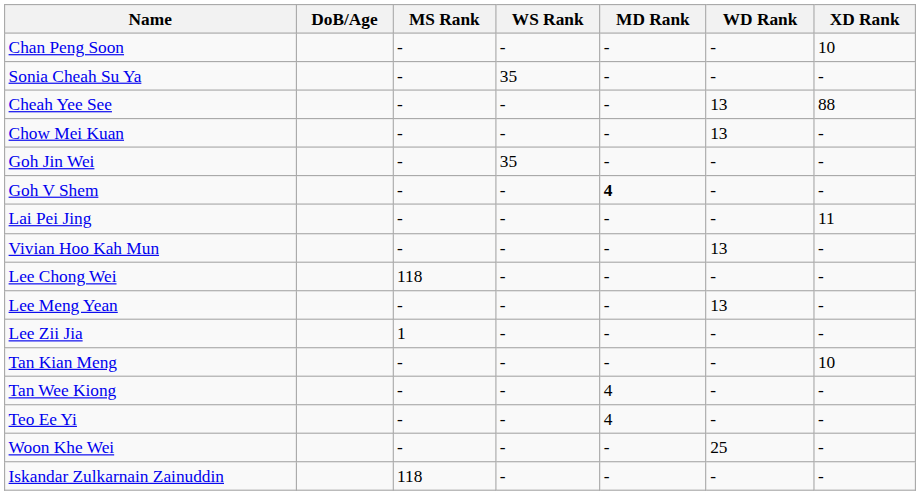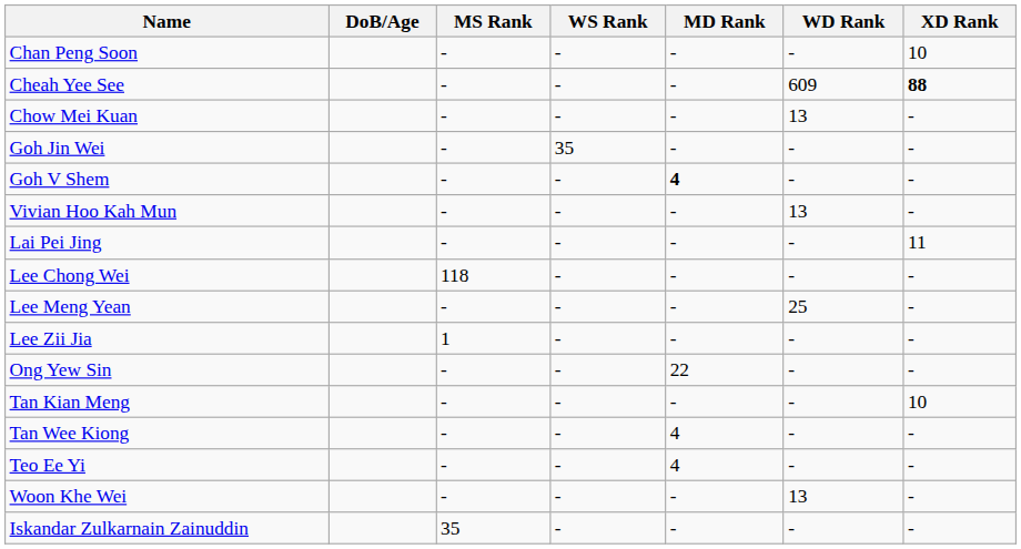- row: Sonia Cheah Su Ya | - | 35 | - | - | -
Cheah Yee See | WD Rank: 13 -> 609
Cheah Yee See | XD Rank: normal -> bold
rows swapped: Vivian Hoo Kah Mun <-> Lai Pei Jing
Lee Meng Yean | WD Rank: 13 -> 25
+ row: Ong Yew Sin | - | - | 22 | - | -
Woon Khe Wei | WD Rank: 25 -> 13
Iskandar Zulkarnain Zainuddin | MS Rank: 118 -> 35
